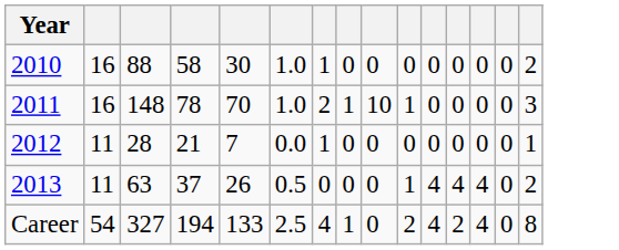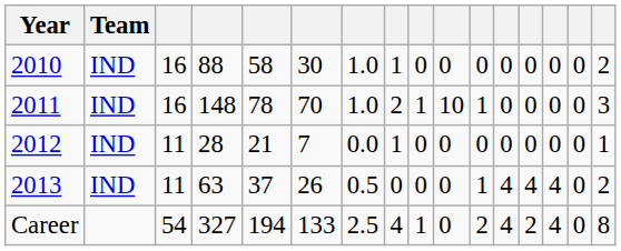+ column: Team | IND | IND | IND | IND
